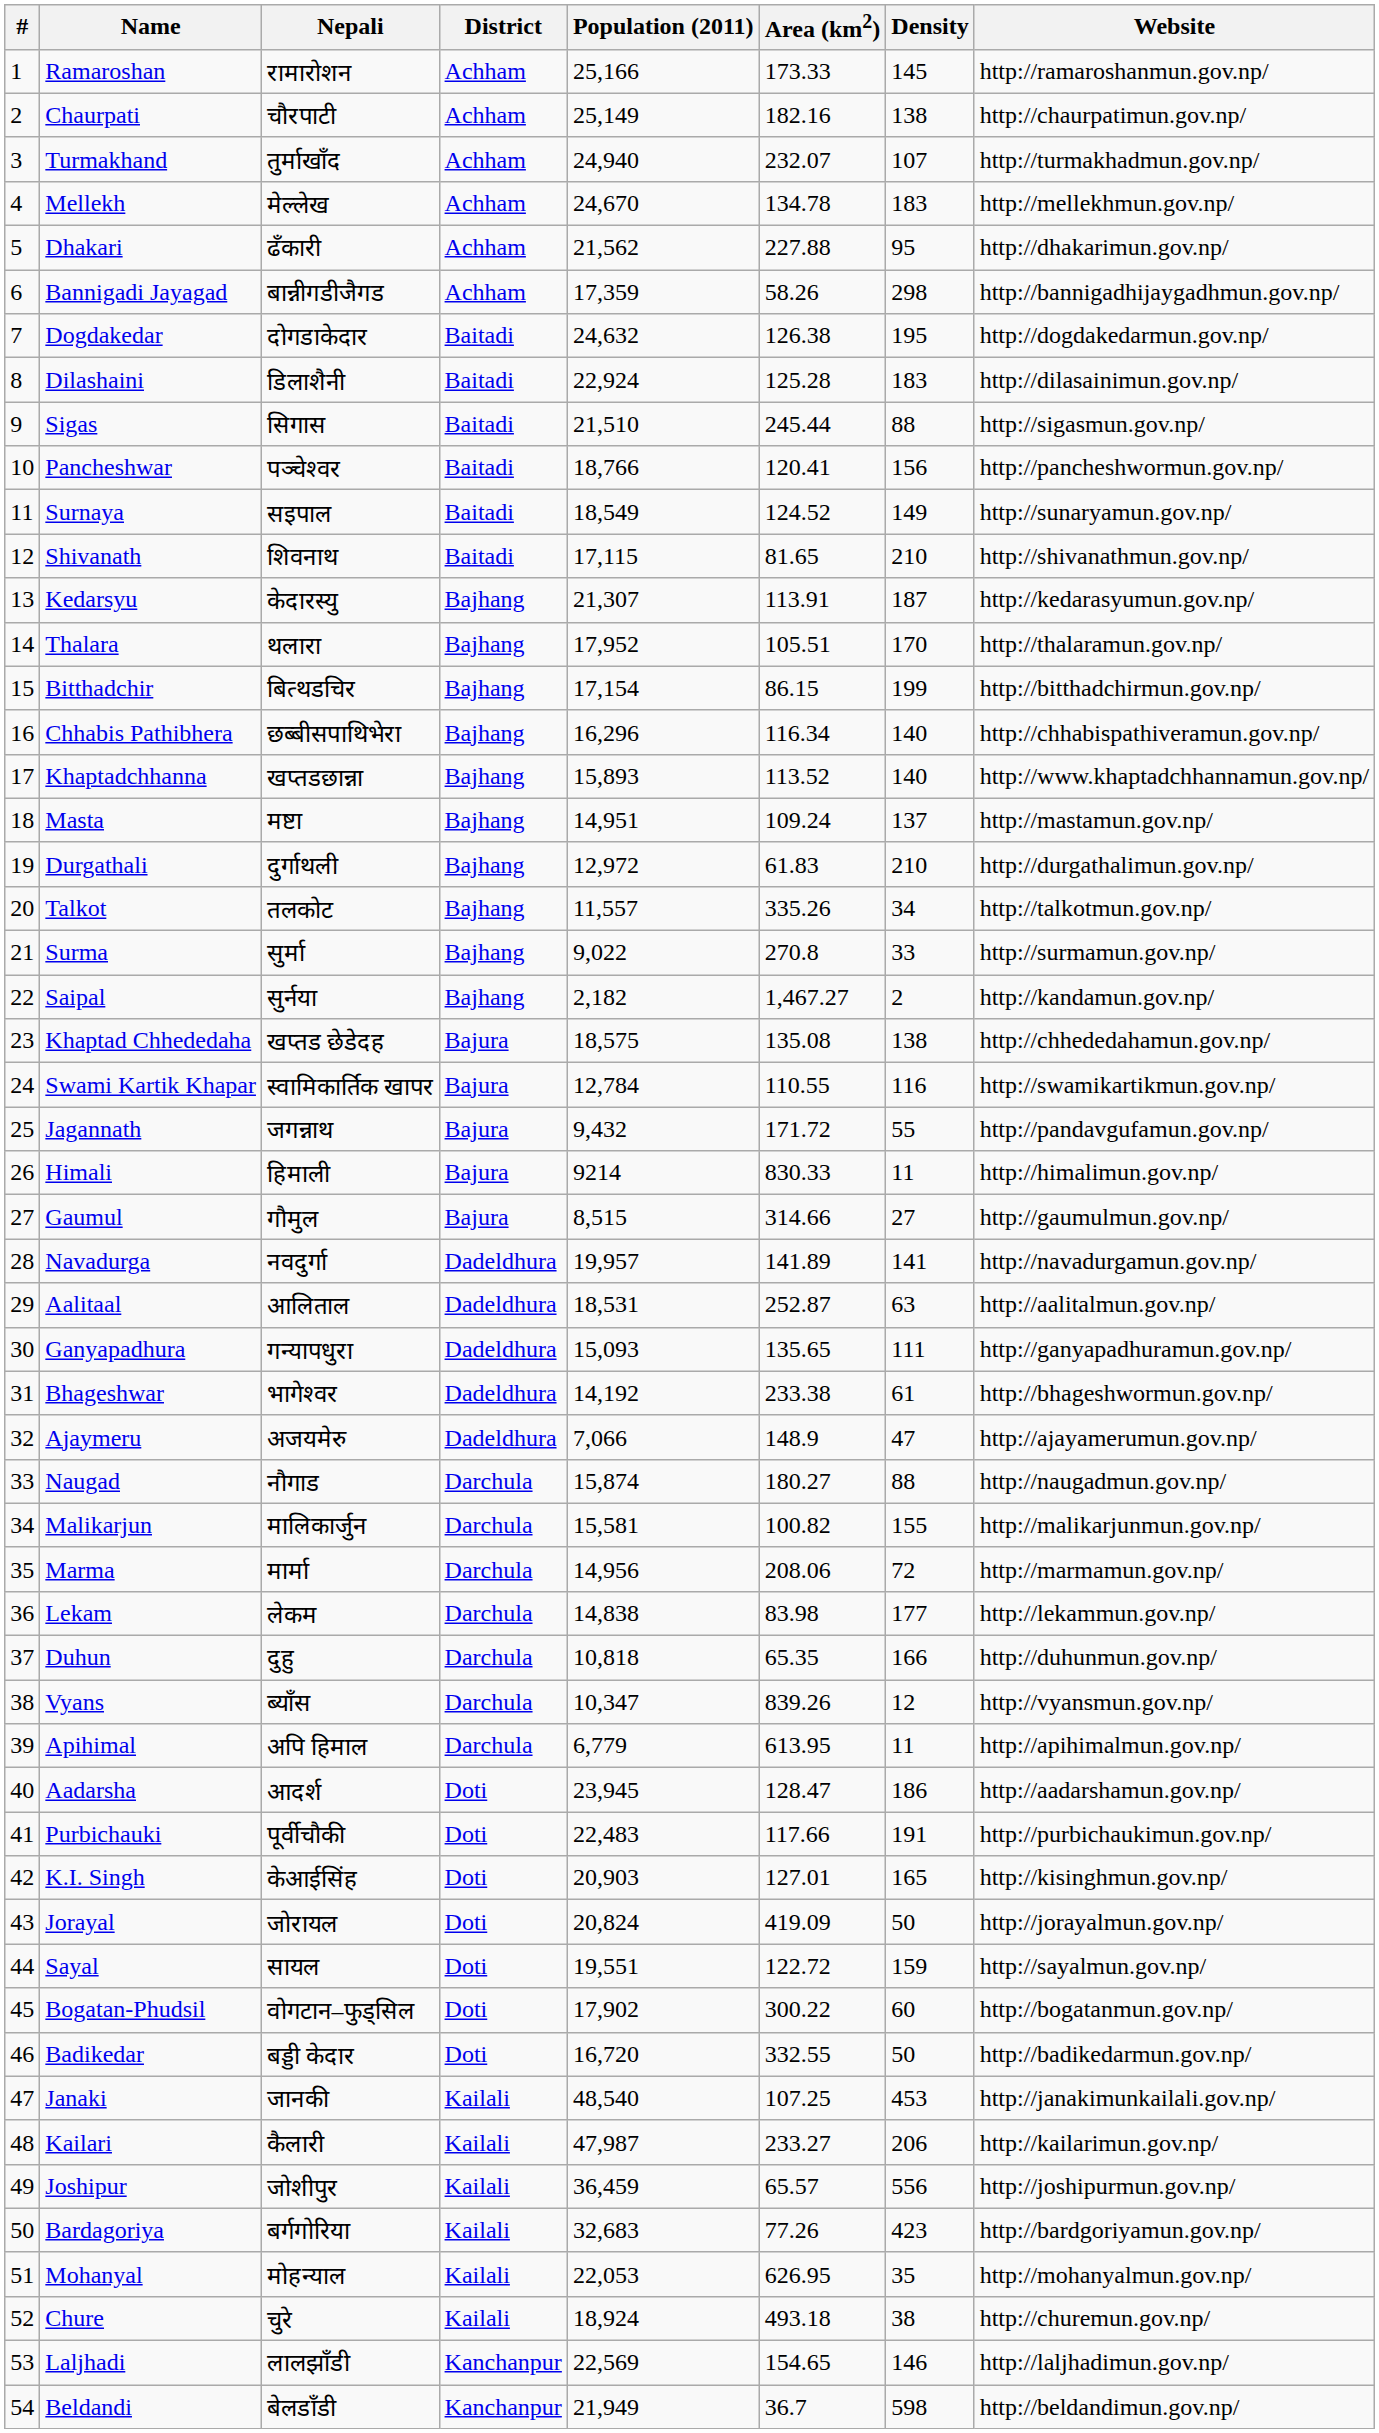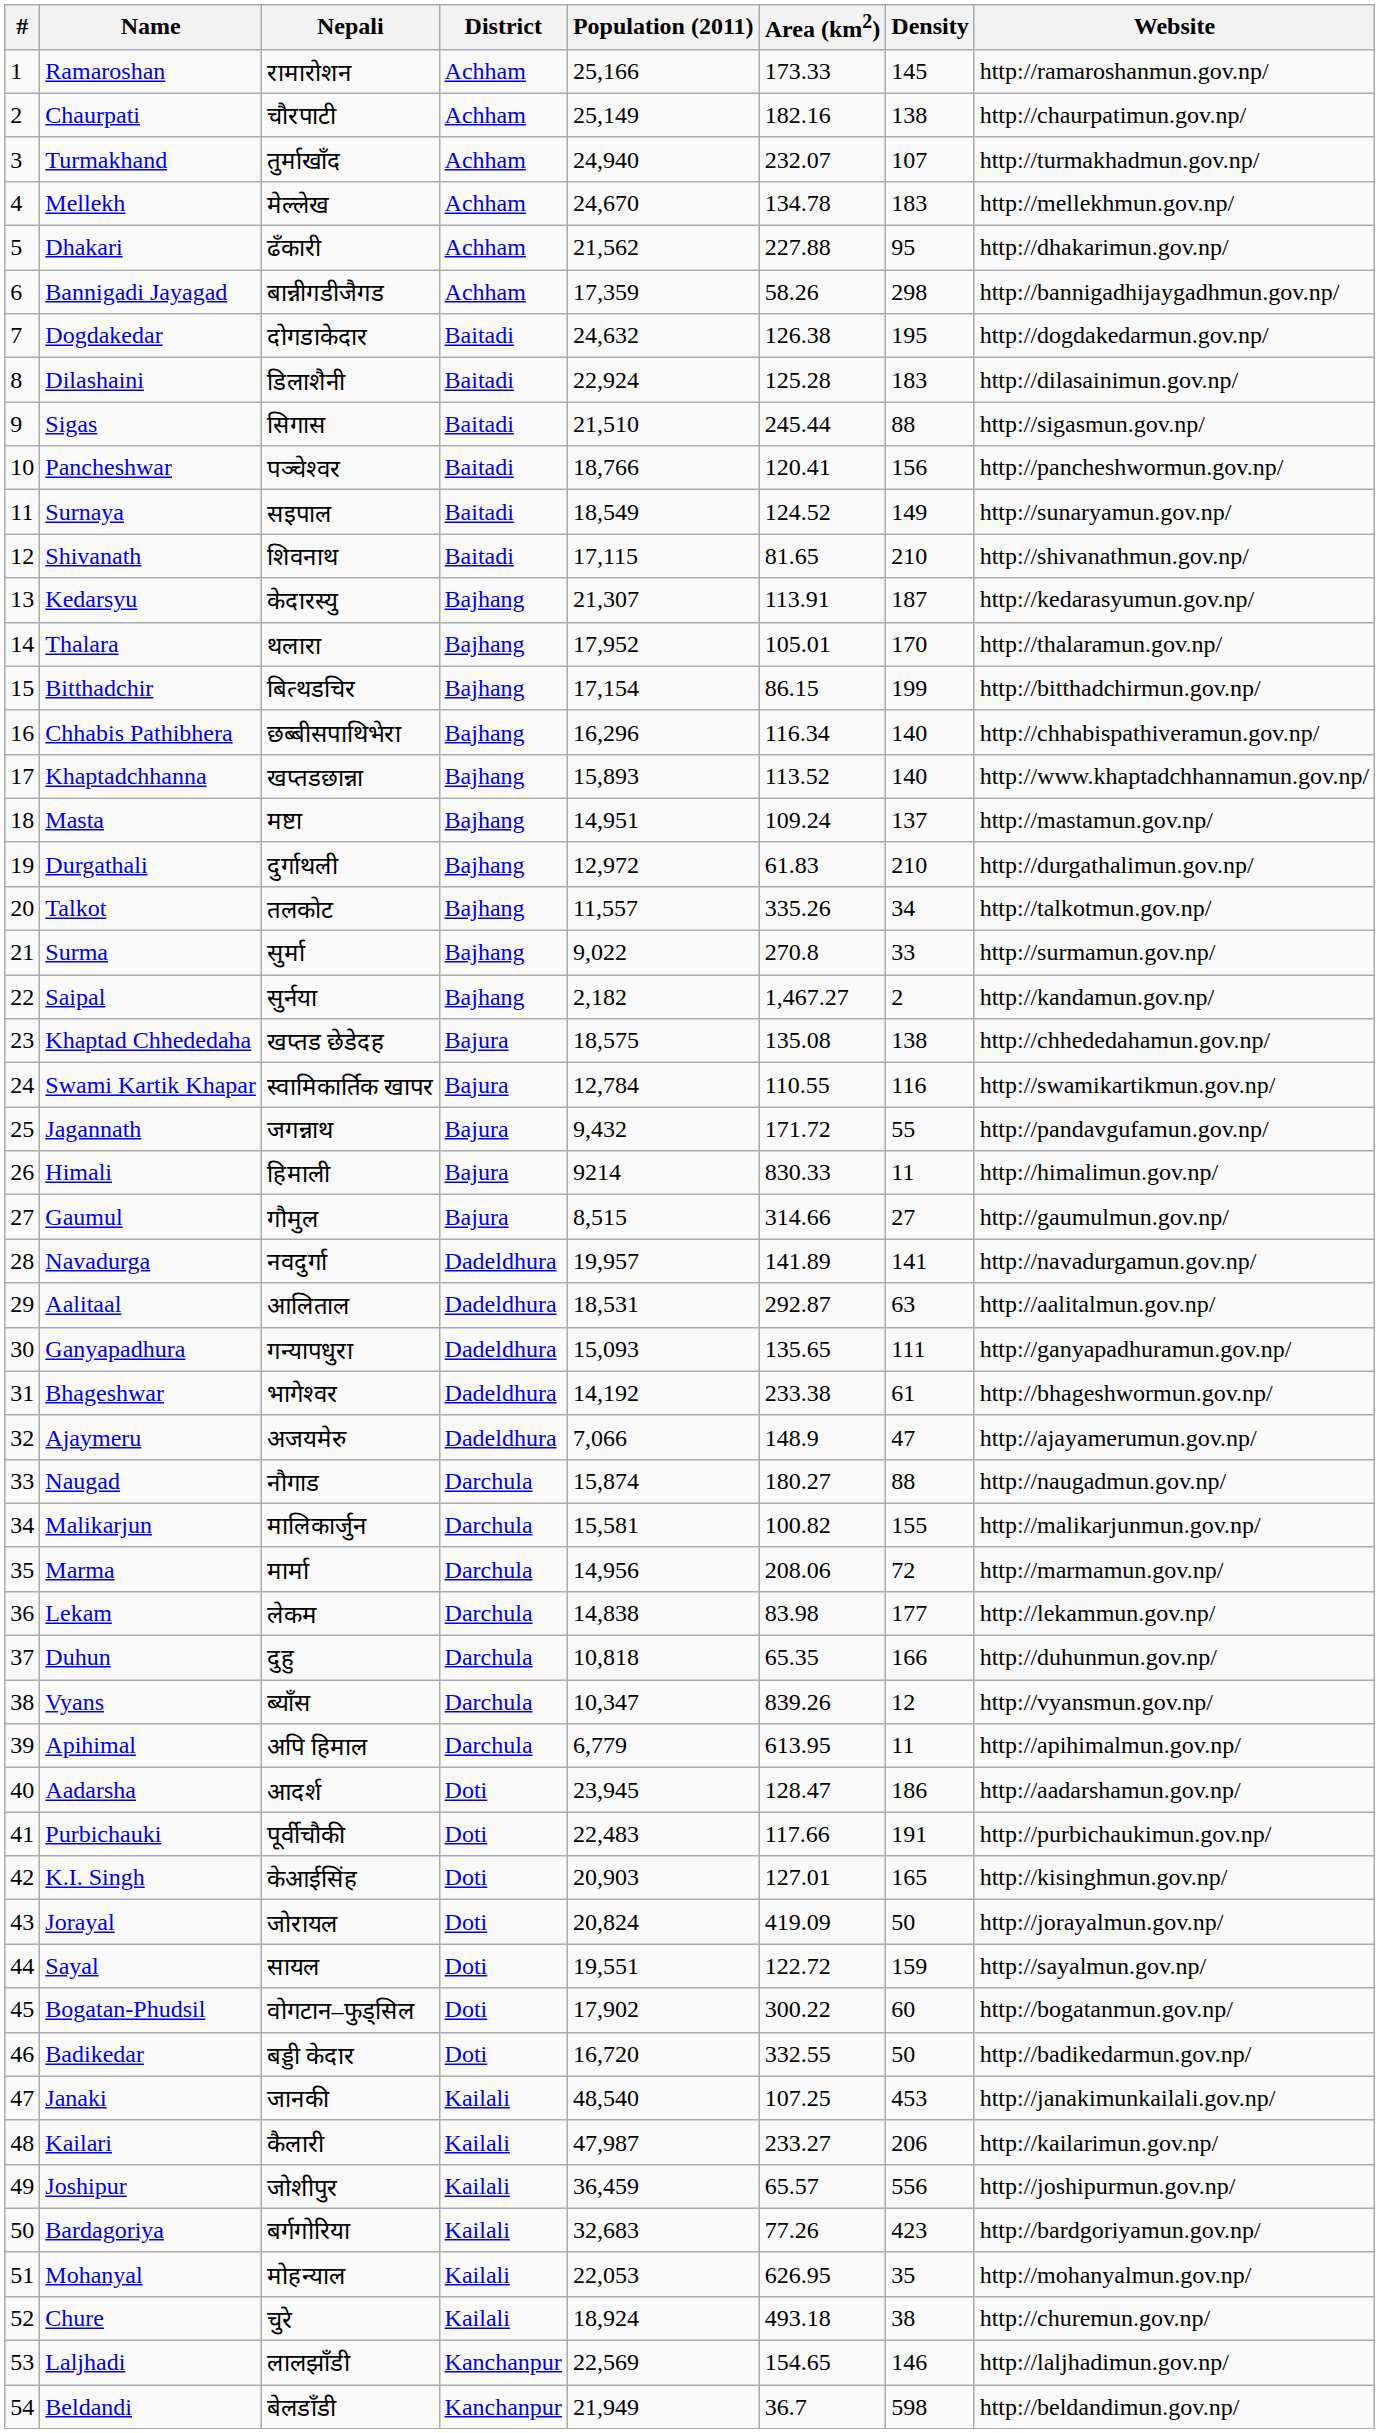Thalara | Area (km2): 105.51 -> 105.01
Aalitaal | Area (km2): 252.87 -> 292.87
